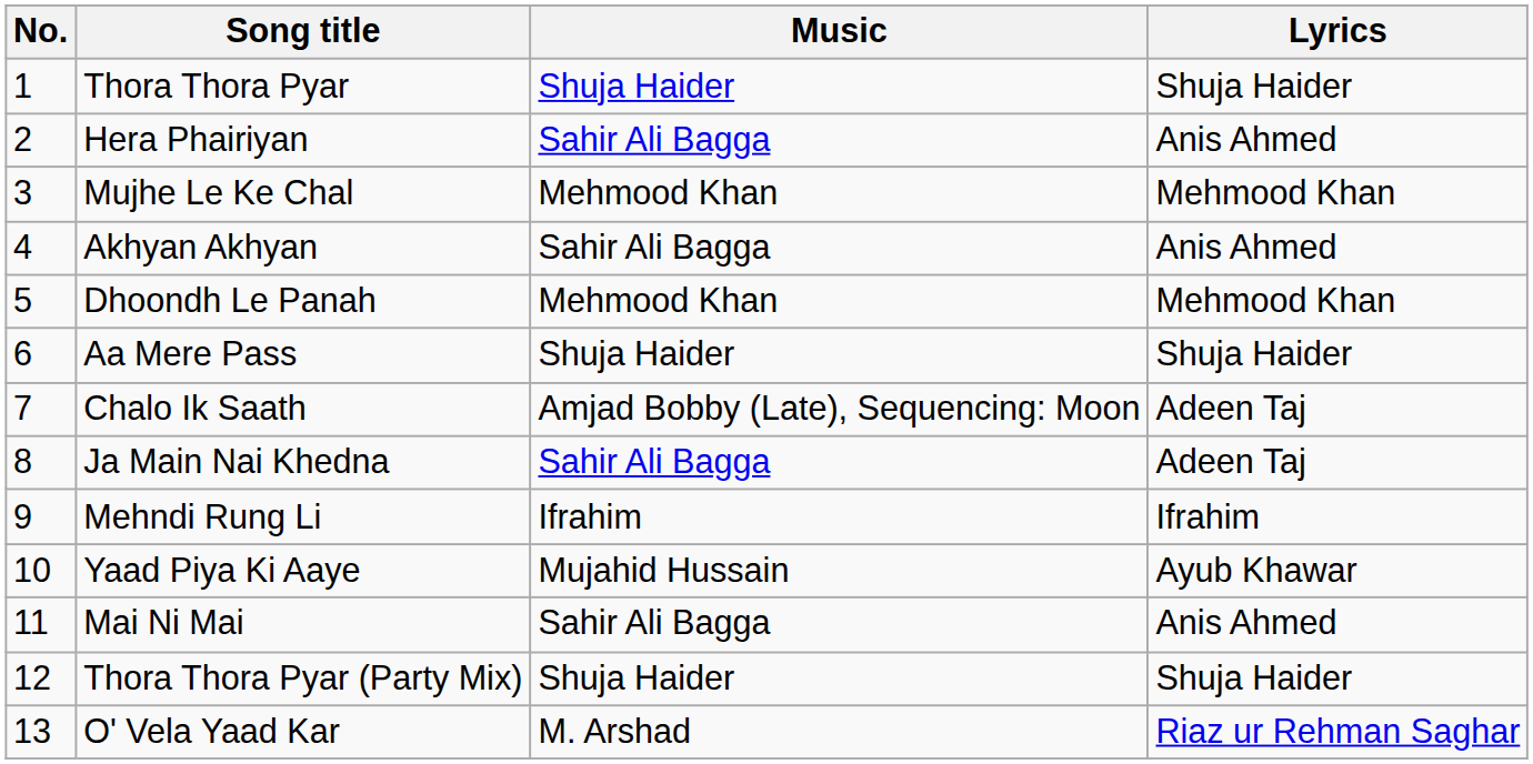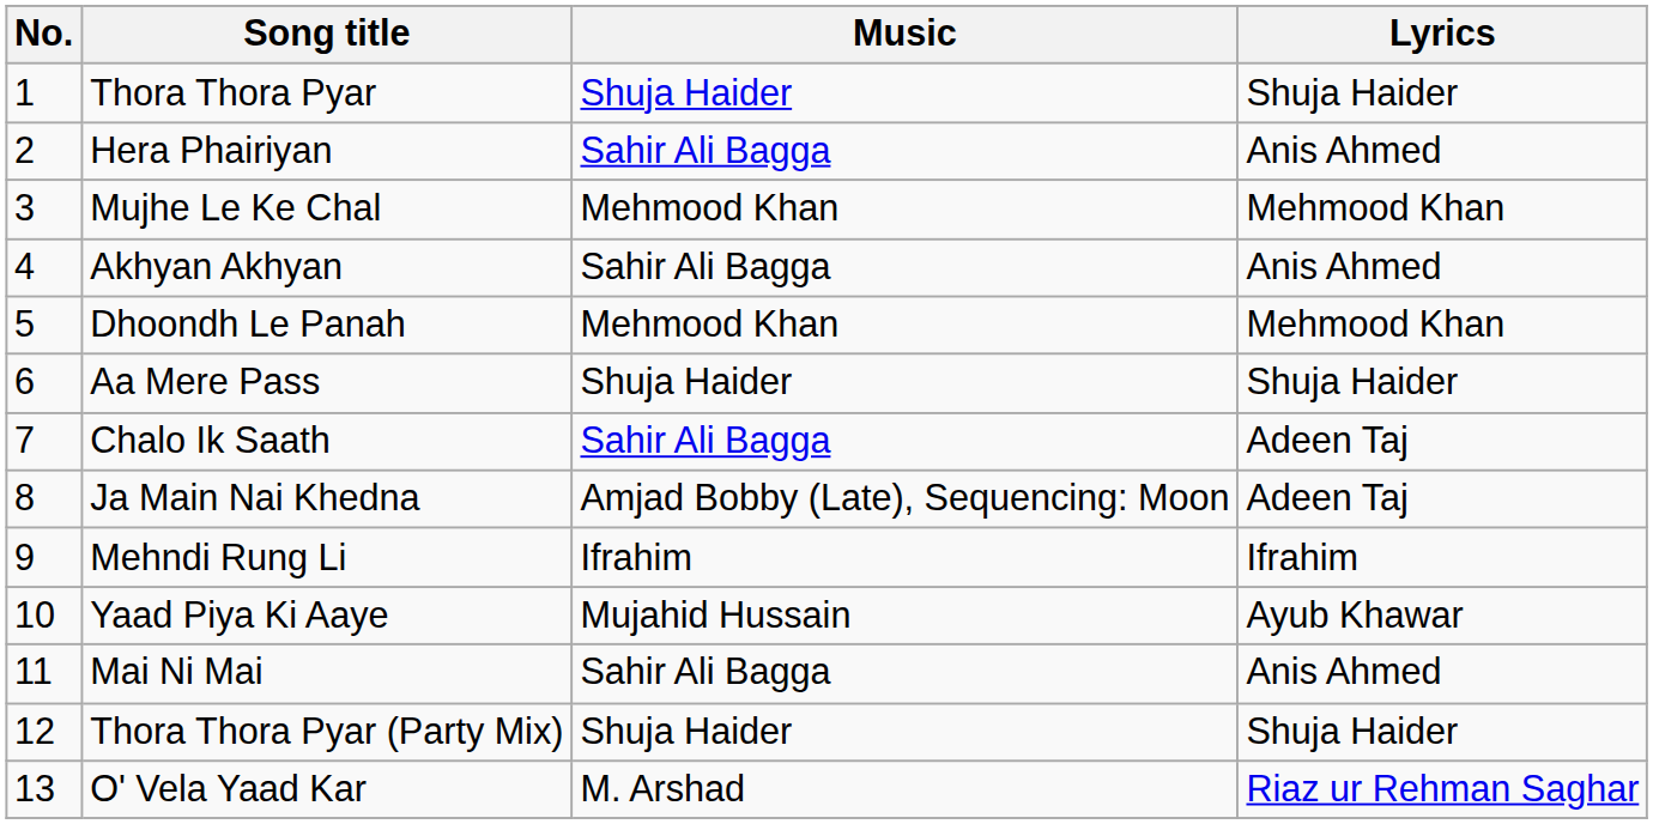Chalo Ik Saath | Music: Amjad Bobby (Late), Sequencing: Moon -> Sahir Ali Bagga
Ja Main Nai Khedna | Music: Sahir Ali Bagga -> Amjad Bobby (Late), Sequencing: Moon
